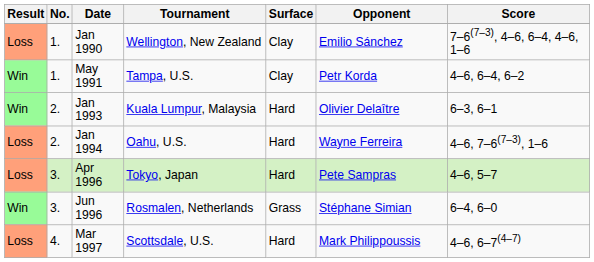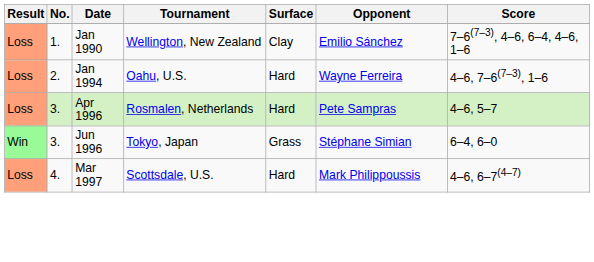- row: Win | 1. | May 1991 | Tampa, U.S. | Clay | Petr Korda | 4–6, 6–4, 6–2
- row: Win | 2. | Jan 1993 | Kuala Lumpur, Malaysia | Hard | Olivier Delaître | 6–3, 6–1
Apr 1996 | Tournament: Tokyo, Japan -> Rosmalen, Netherlands
Jun 1996 | Tournament: Rosmalen, Netherlands -> Tokyo, Japan
